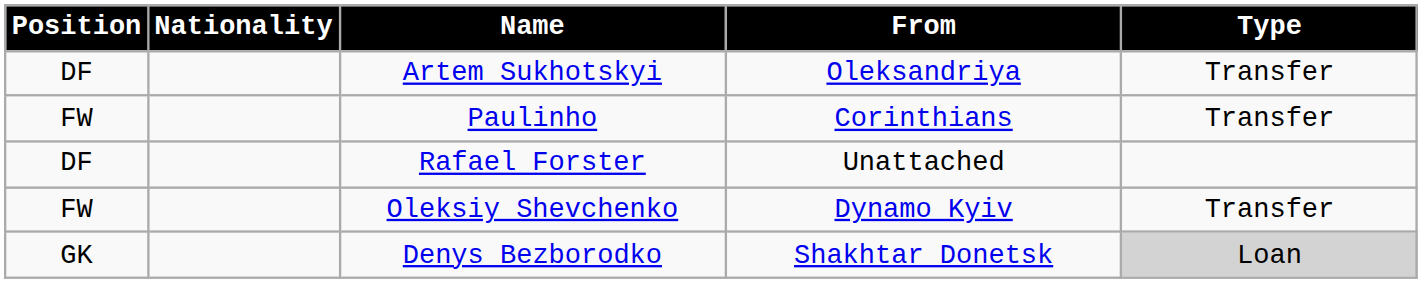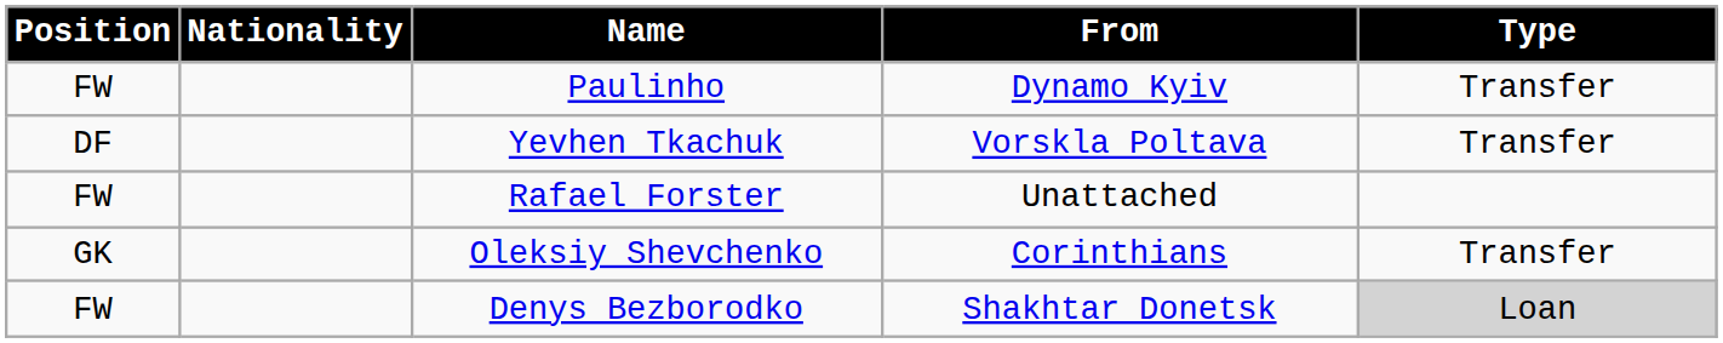- row: DF | Artem Sukhotskyi | Oleksandriya | Transfer
Paulinho | From: Corinthians -> Dynamo Kyiv
+ row: DF | Yevhen Tkachuk | Vorskla Poltava | Transfer
Rafael Forster | Position: DF -> FW
Oleksiy Shevchenko | Position: FW -> GK
Oleksiy Shevchenko | From: Dynamo Kyiv -> Corinthians
Denys Bezborodko | Position: GK -> FW
